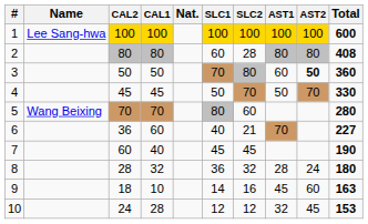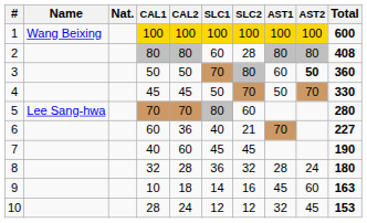columns swapped: Nat. <-> CAL2
1 | Name: Lee Sang-hwa -> Wang Beixing
5 | Name: Wang Beixing -> Lee Sang-hwa
